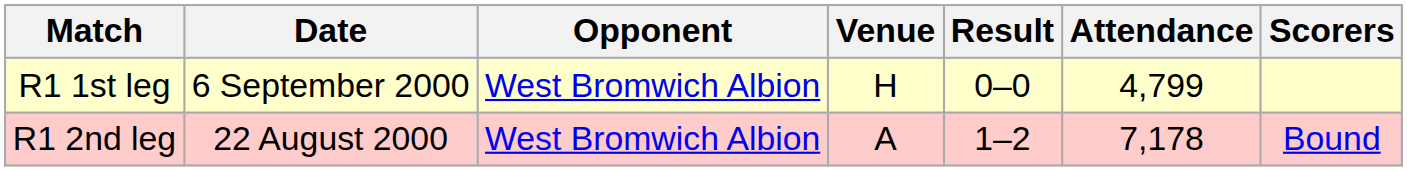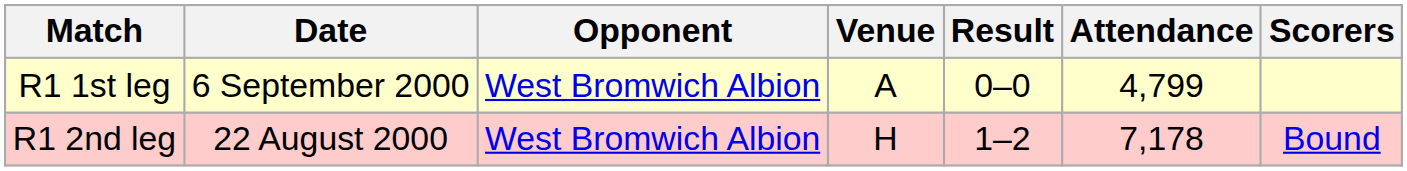R1 1st leg | Venue: H -> A
R1 2nd leg | Venue: A -> H
